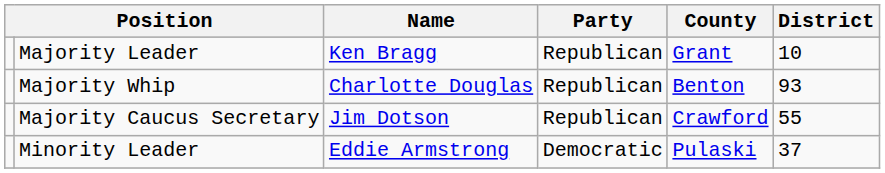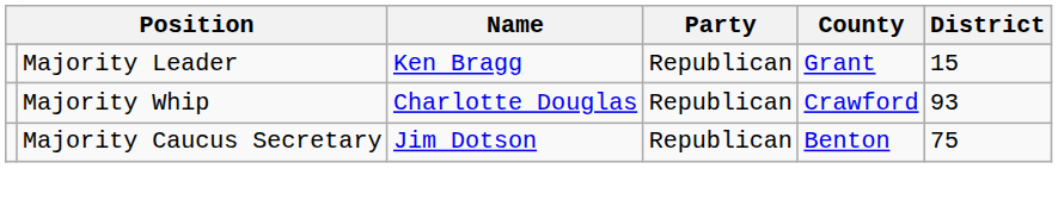Majority Leader | District: 10 -> 15
Majority Whip | County: Benton -> Crawford
Majority Caucus Secretary | County: Crawford -> Benton
Majority Caucus Secretary | District: 55 -> 75
- row: Minority Leader | Eddie Armstrong | Democratic | Pulaski | 37
